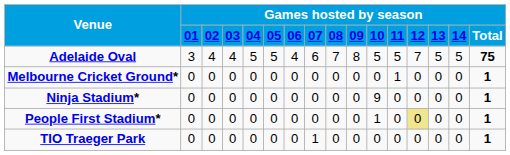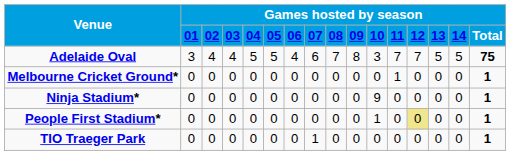Adelaide Oval | column 11: 5 -> 3
Adelaide Oval | column 12: 5 -> 7
